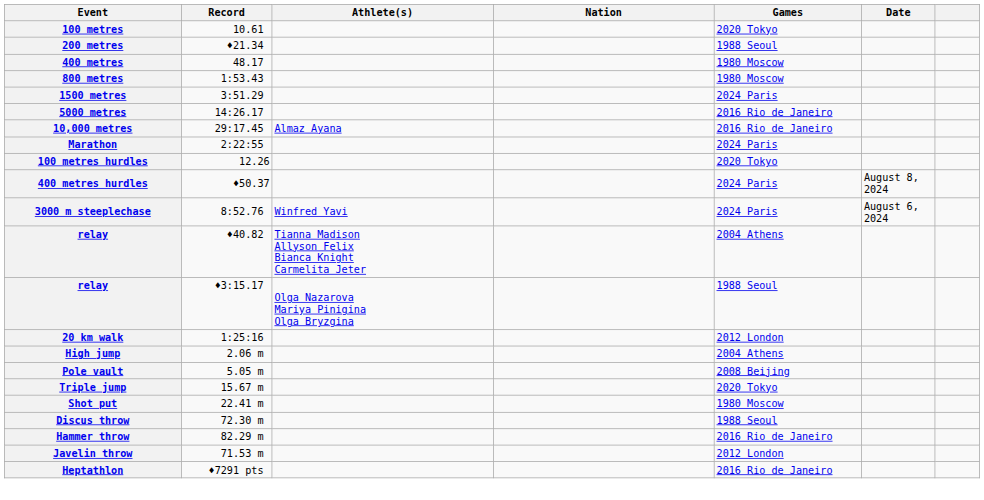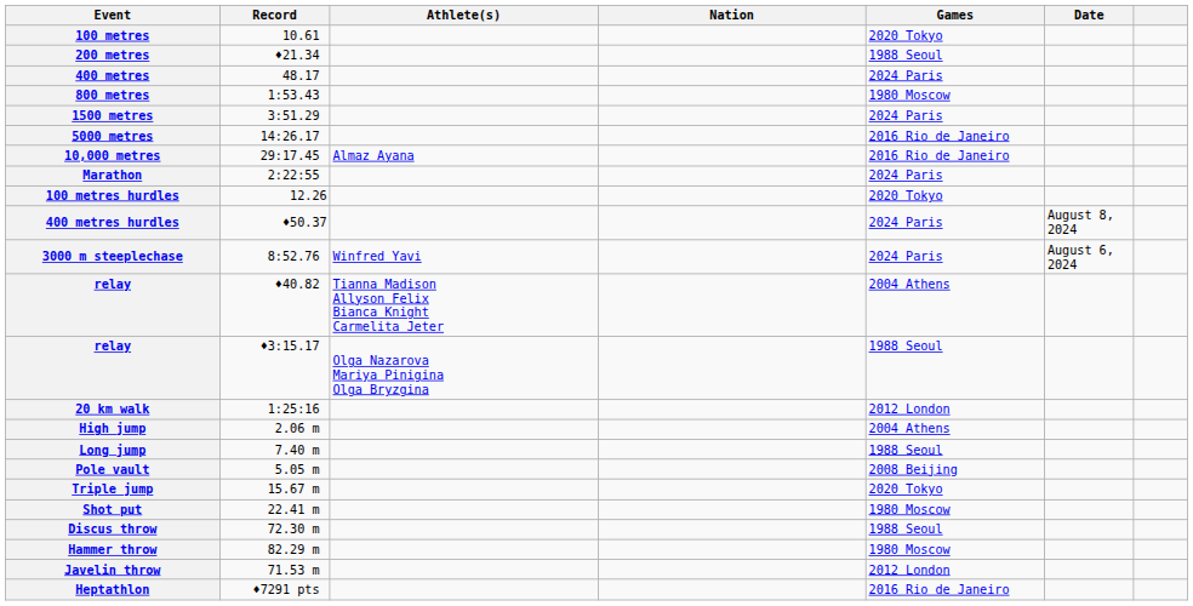400 metres | Games: 1980 Moscow -> 2024 Paris
+ row: Long jump | 7.40 m | 1988 Seoul
Hammer throw | Games: 2016 Rio de Janeiro -> 1980 Moscow
